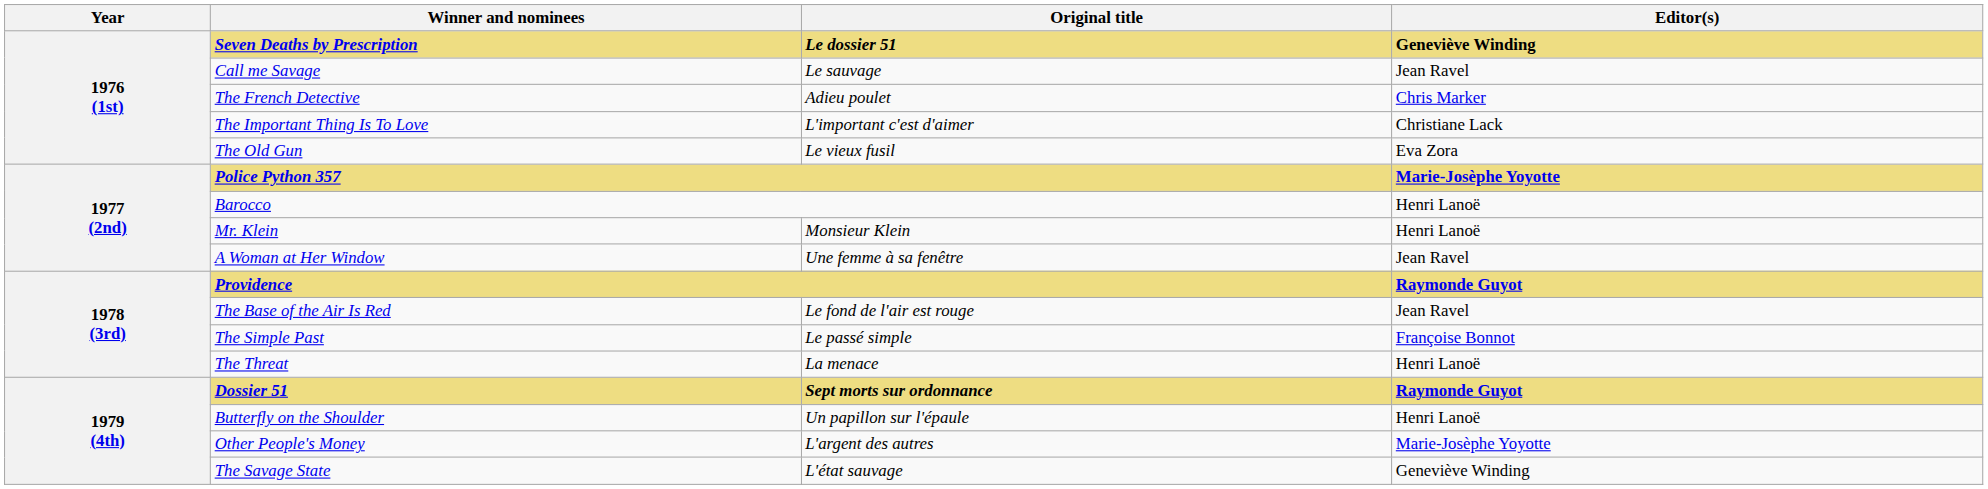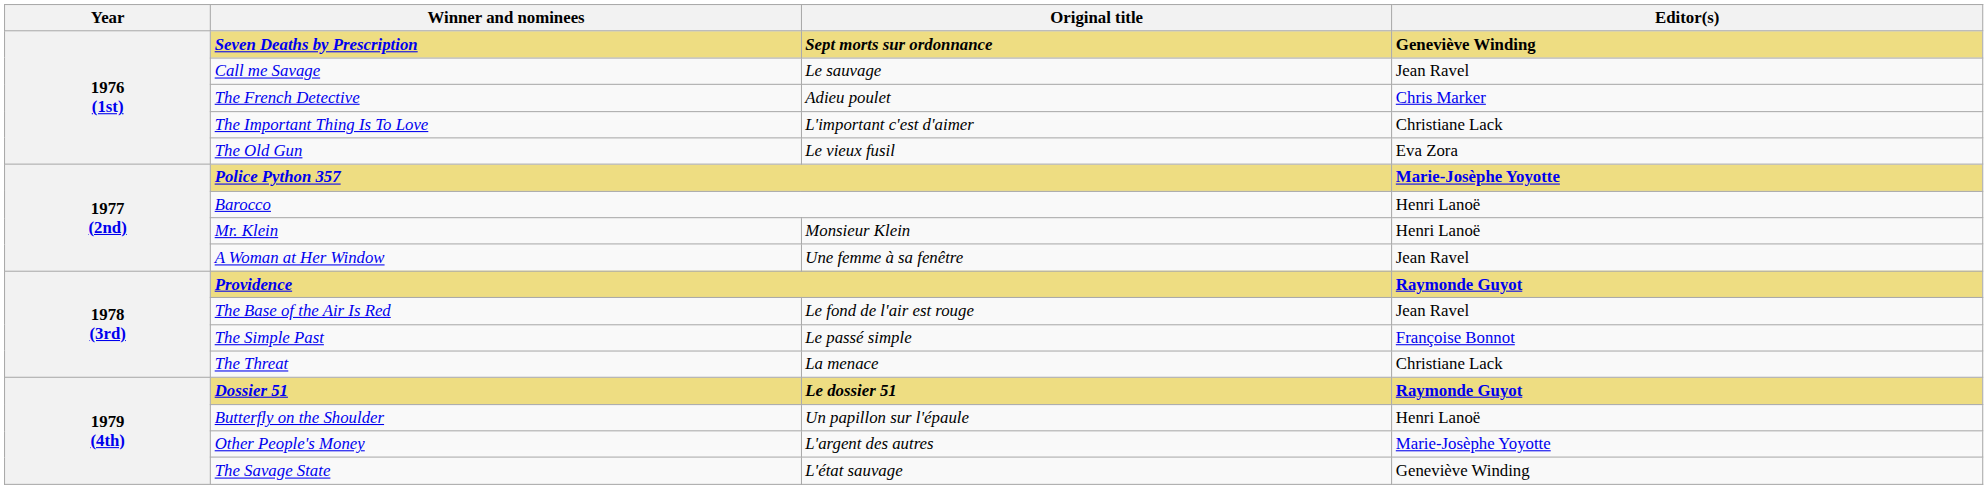Seven Deaths by Prescription | Original title: Le dossier 51 -> Sept morts sur ordonnance
The Threat | Editor(s): Henri Lanoë -> Christiane Lack
Dossier 51 | Original title: Sept morts sur ordonnance -> Le dossier 51
